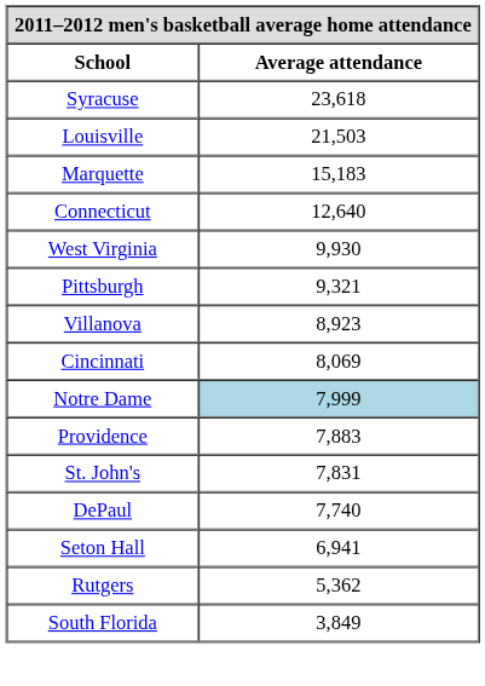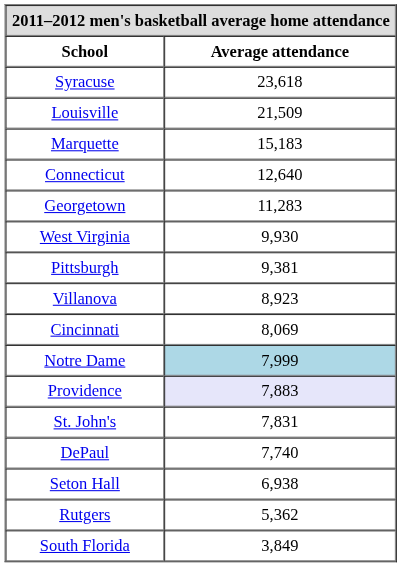Louisville | Average attendance: 21,503 -> 21,509
+ row: Georgetown | 11,283
Pittsburgh | Average attendance: 9,321 -> 9,381
Providence | Average attendance: no background -> lavender background
Seton Hall | Average attendance: 6,941 -> 6,938
